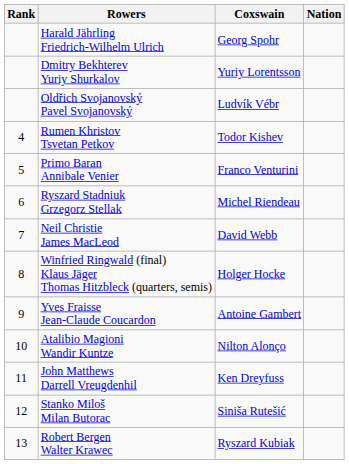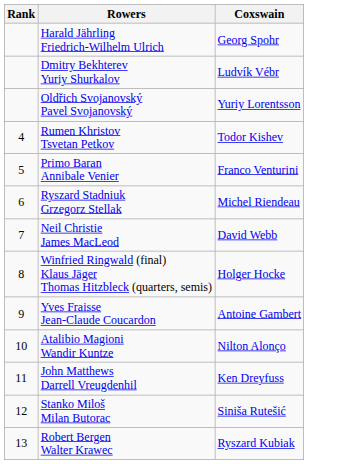- column: Nation
Dmitry Bekhterev Yuriy Shurkalov | Coxswain: Yuriy Lorentsson -> Ludvík Vébr
Oldřich Svojanovský Pavel Svojanovský | Coxswain: Ludvík Vébr -> Yuriy Lorentsson
